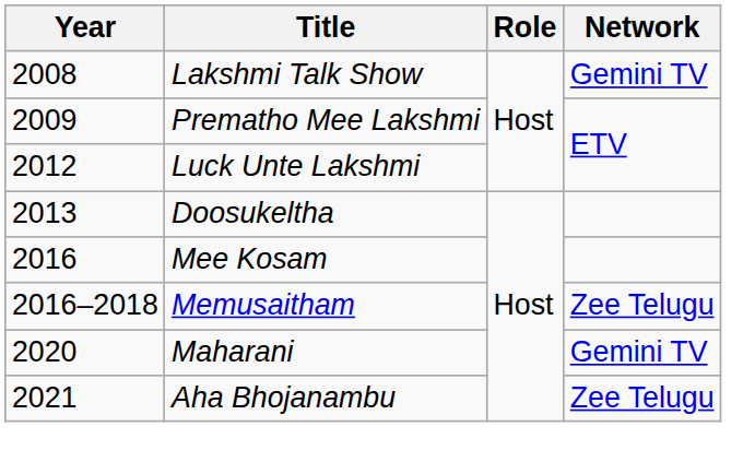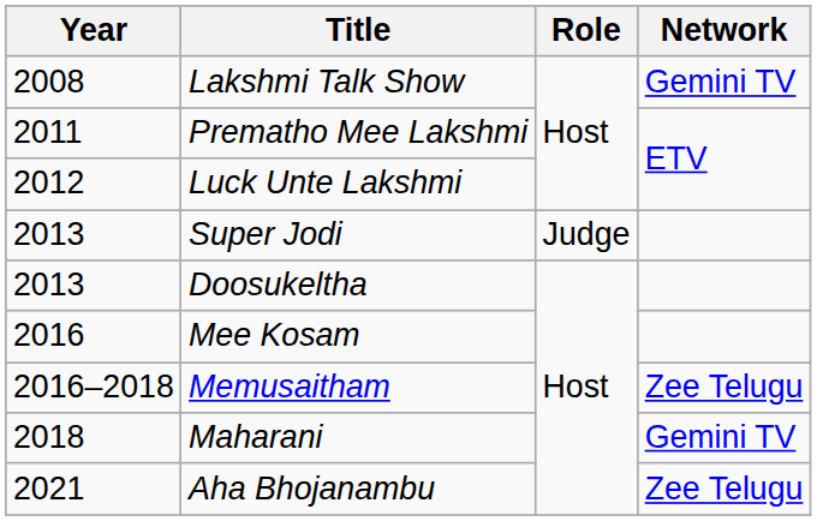Prematho Mee Lakshmi | Year: 2009 -> 2011
+ row: 2013 | Super Jodi | Judge
Maharani | Year: 2020 -> 2018
